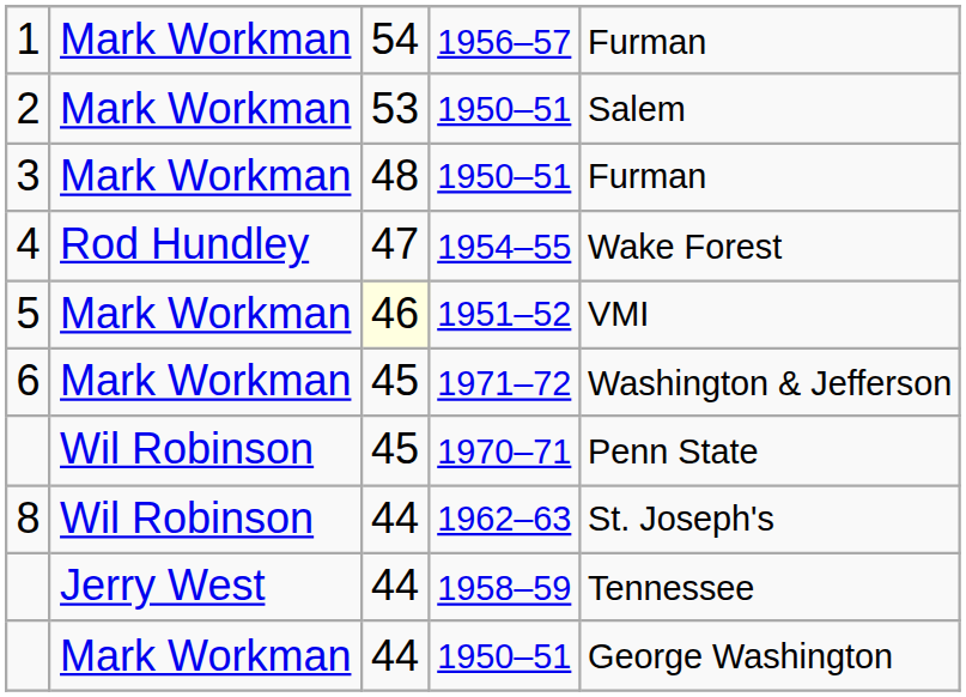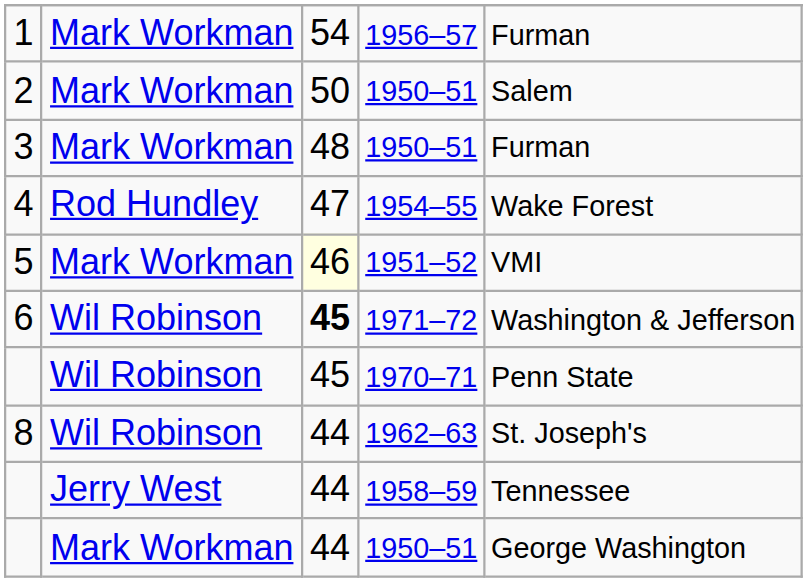2 | column 3: 53 -> 50
6 | column 2: Mark Workman -> Wil Robinson
6 | column 3: normal -> bold
